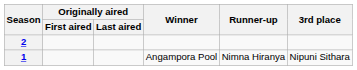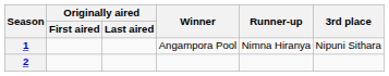rows swapped: 1 <-> 2
